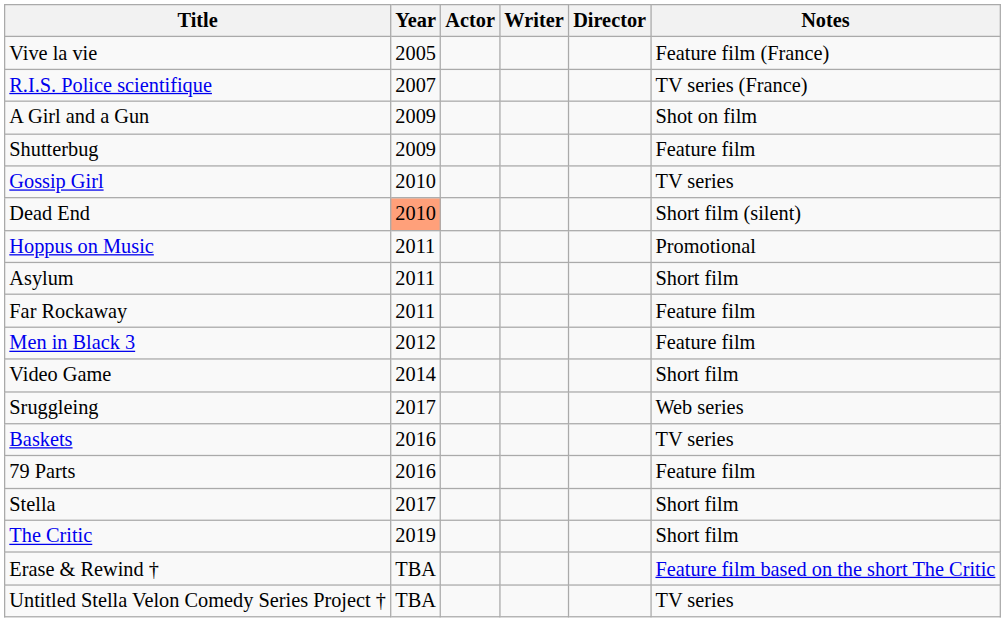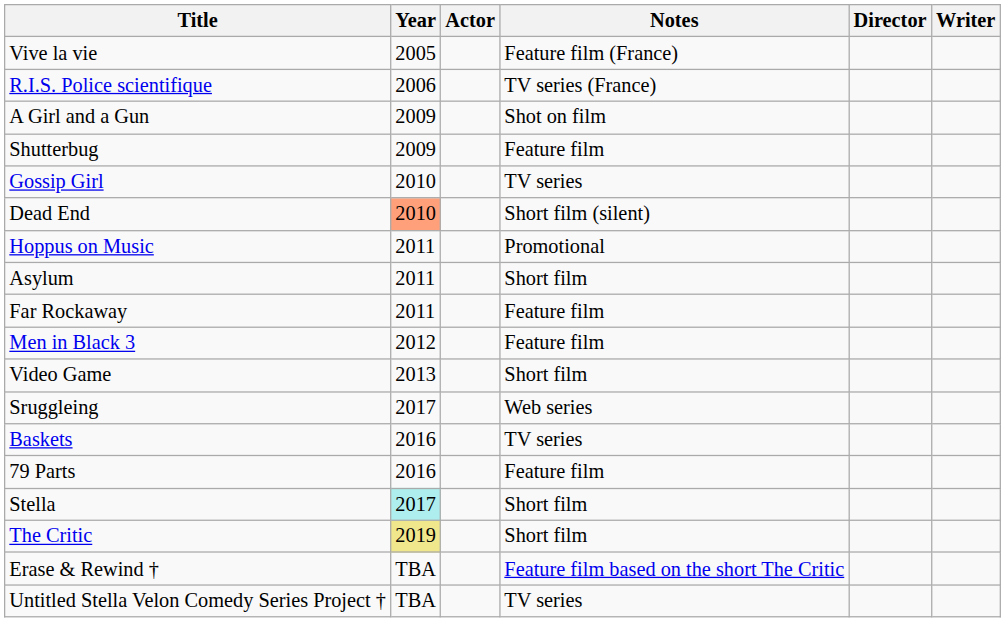columns swapped: Writer <-> Notes
R.I.S. Police scientifique | Year: 2007 -> 2006
Video Game | Year: 2014 -> 2013
Stella | Year: no background -> paleturquoise background
The Critic | Year: no background -> khaki background
